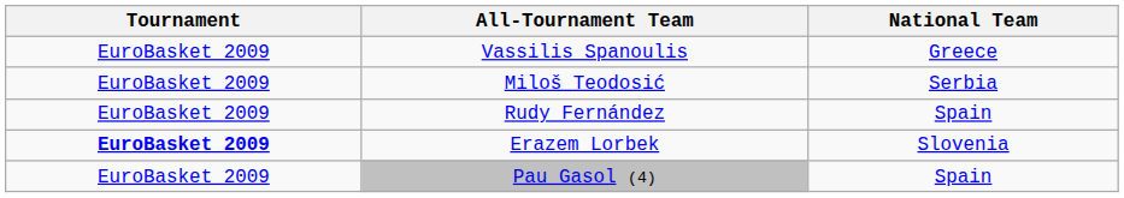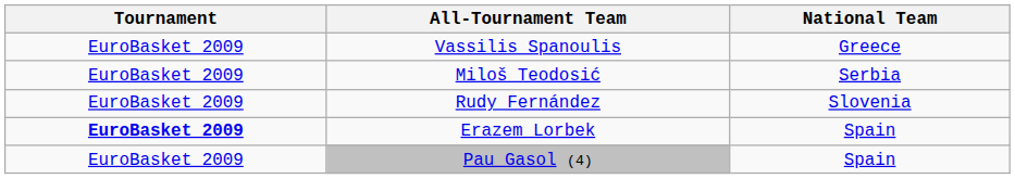Rudy Fernández | National Team: Spain -> Slovenia
Erazem Lorbek | National Team: Slovenia -> Spain
